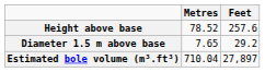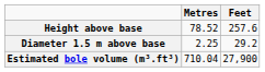Diameter 1.5 m above base | Metres: 7.65 -> 2.25
Estimated bole volume (m³.ft³) | Feet: 27,897 -> 27,900
